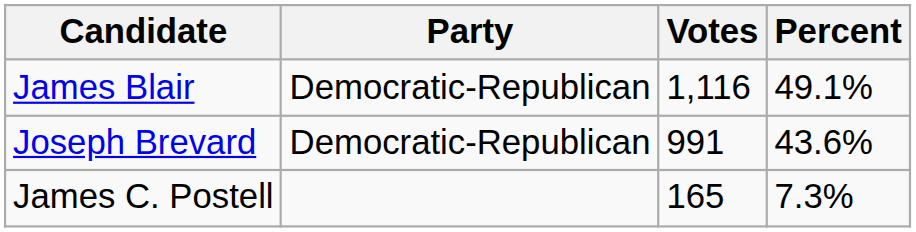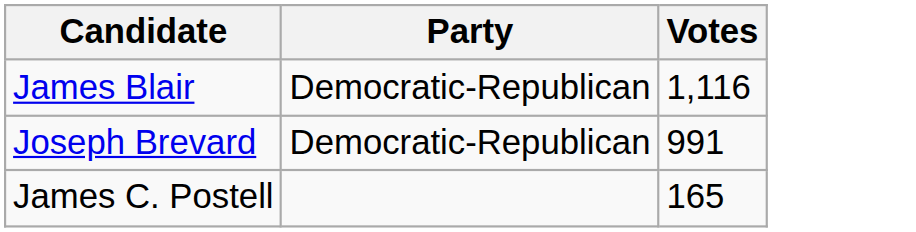- column: Percent | 49.1% | 43.6% | 7.3%
